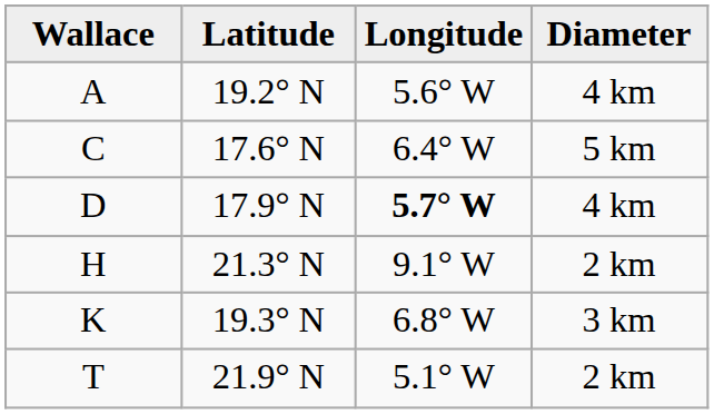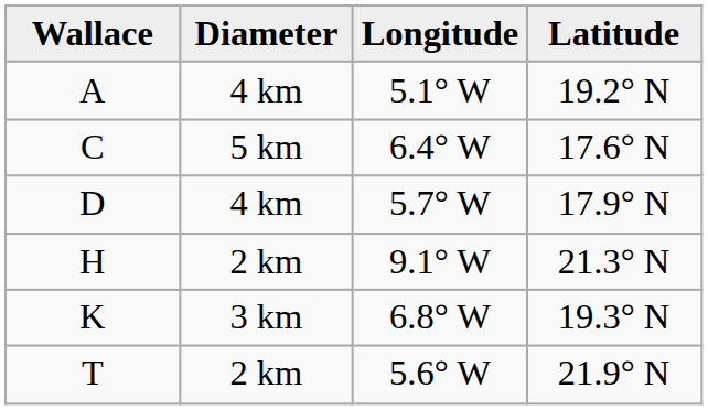columns swapped: Latitude <-> Diameter
A | Longitude: 5.6° W -> 5.1° W
D | Longitude: bold -> normal
T | Longitude: 5.1° W -> 5.6° W
